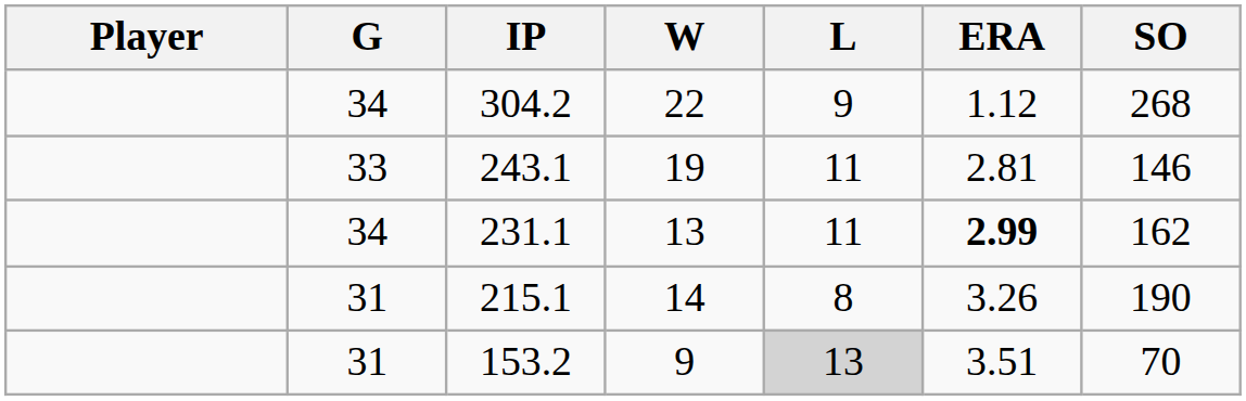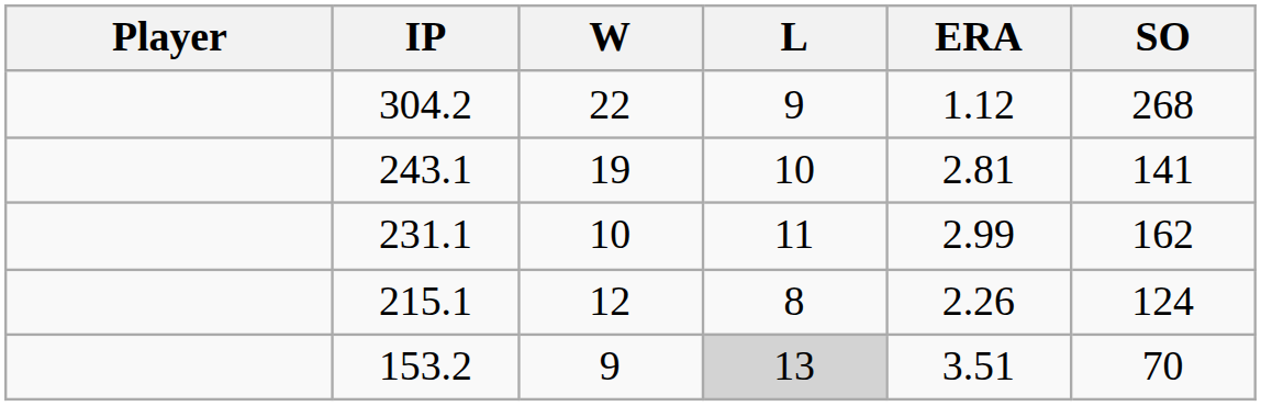- column: G | 34 | 33 | 34 | 31 | 31
243.1 | L: 11 -> 10
243.1 | SO: 146 -> 141
231.1 | W: 13 -> 10
231.1 | ERA: bold -> normal
215.1 | W: 14 -> 12
215.1 | ERA: 3.26 -> 2.26
215.1 | SO: 190 -> 124
